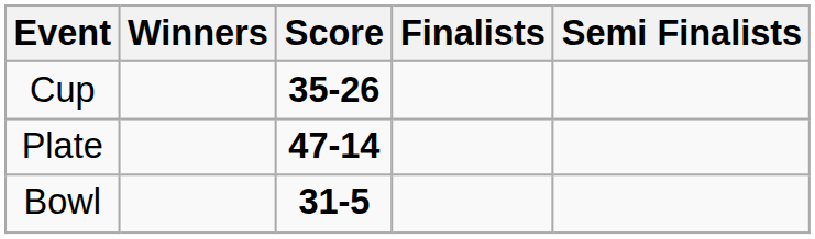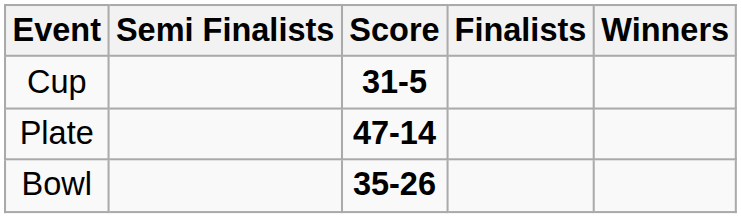columns swapped: Winners <-> Semi Finalists
Cup | Score: 35-26 -> 31-5
Bowl | Score: 31-5 -> 35-26
